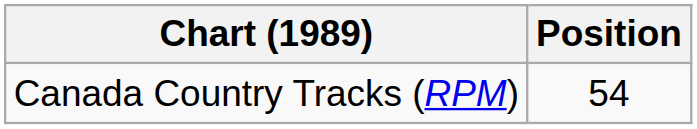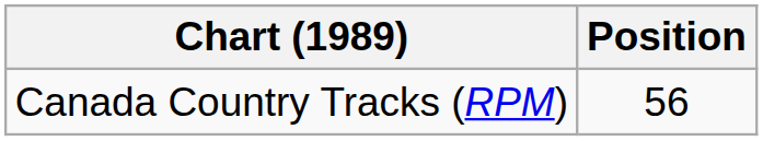Canada Country Tracks (RPM) | Position: 54 -> 56
